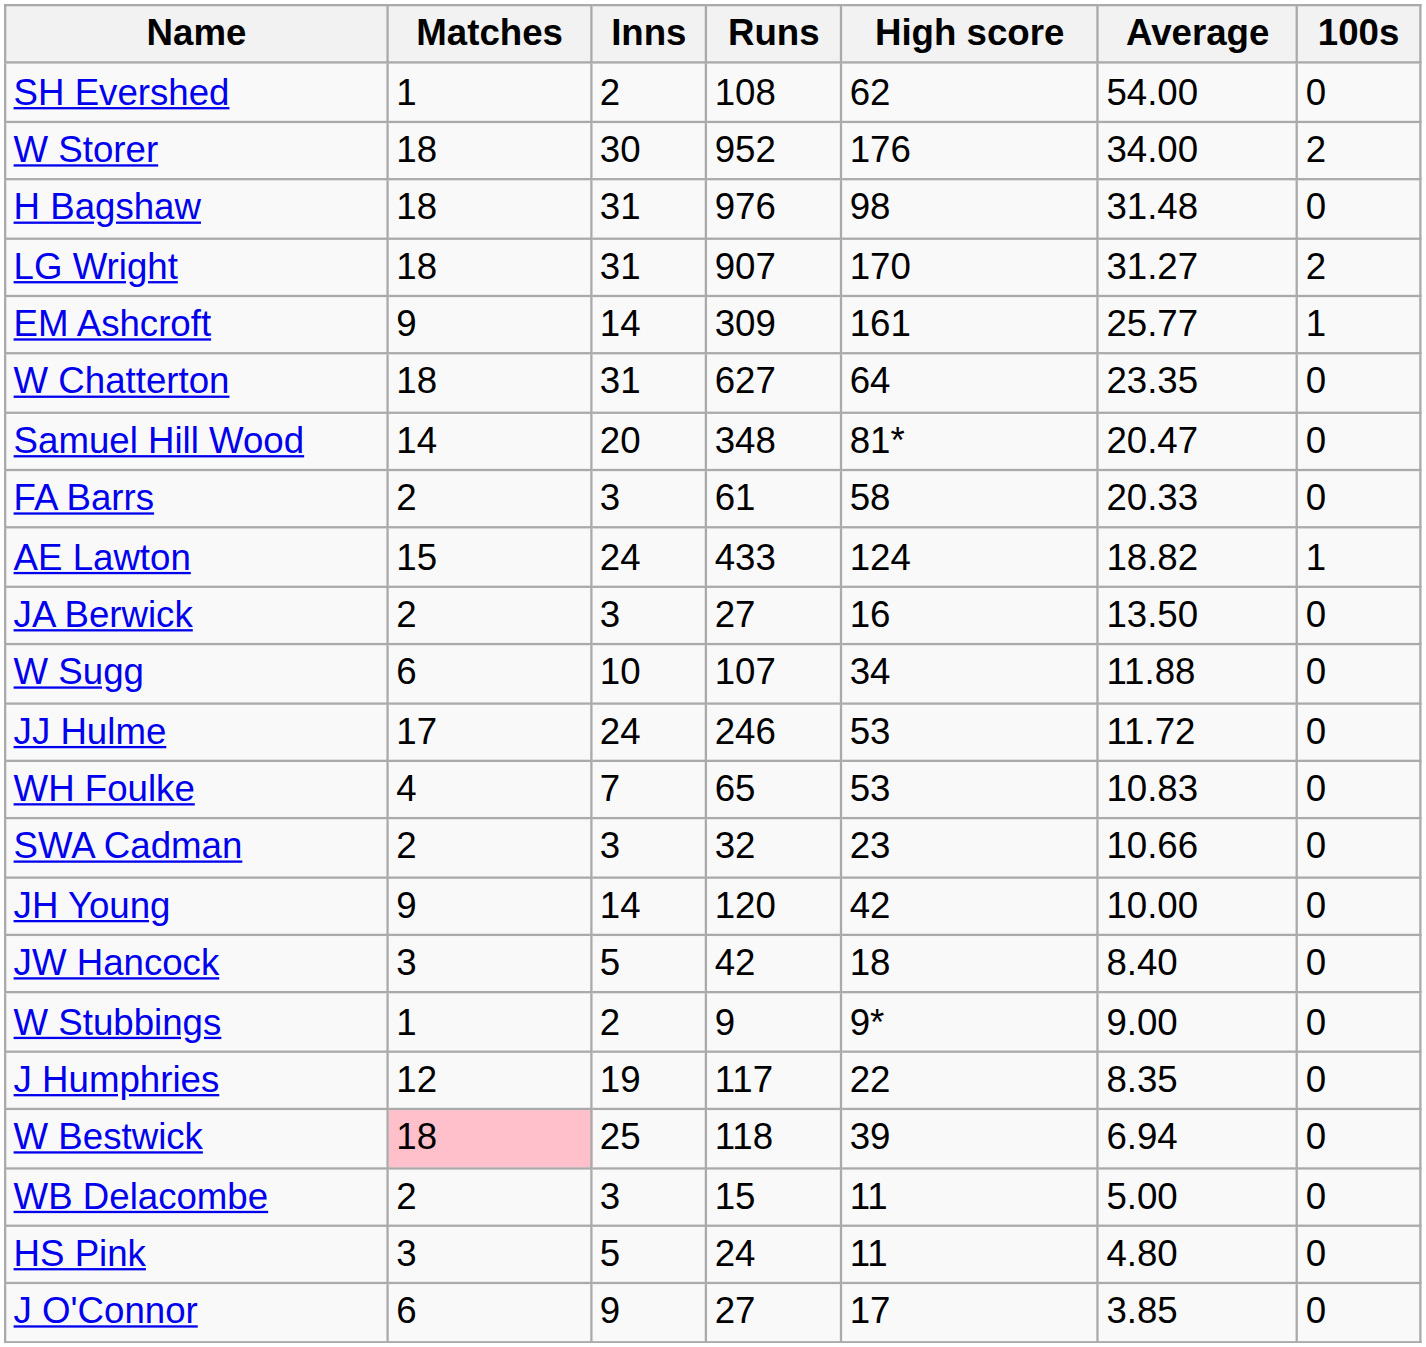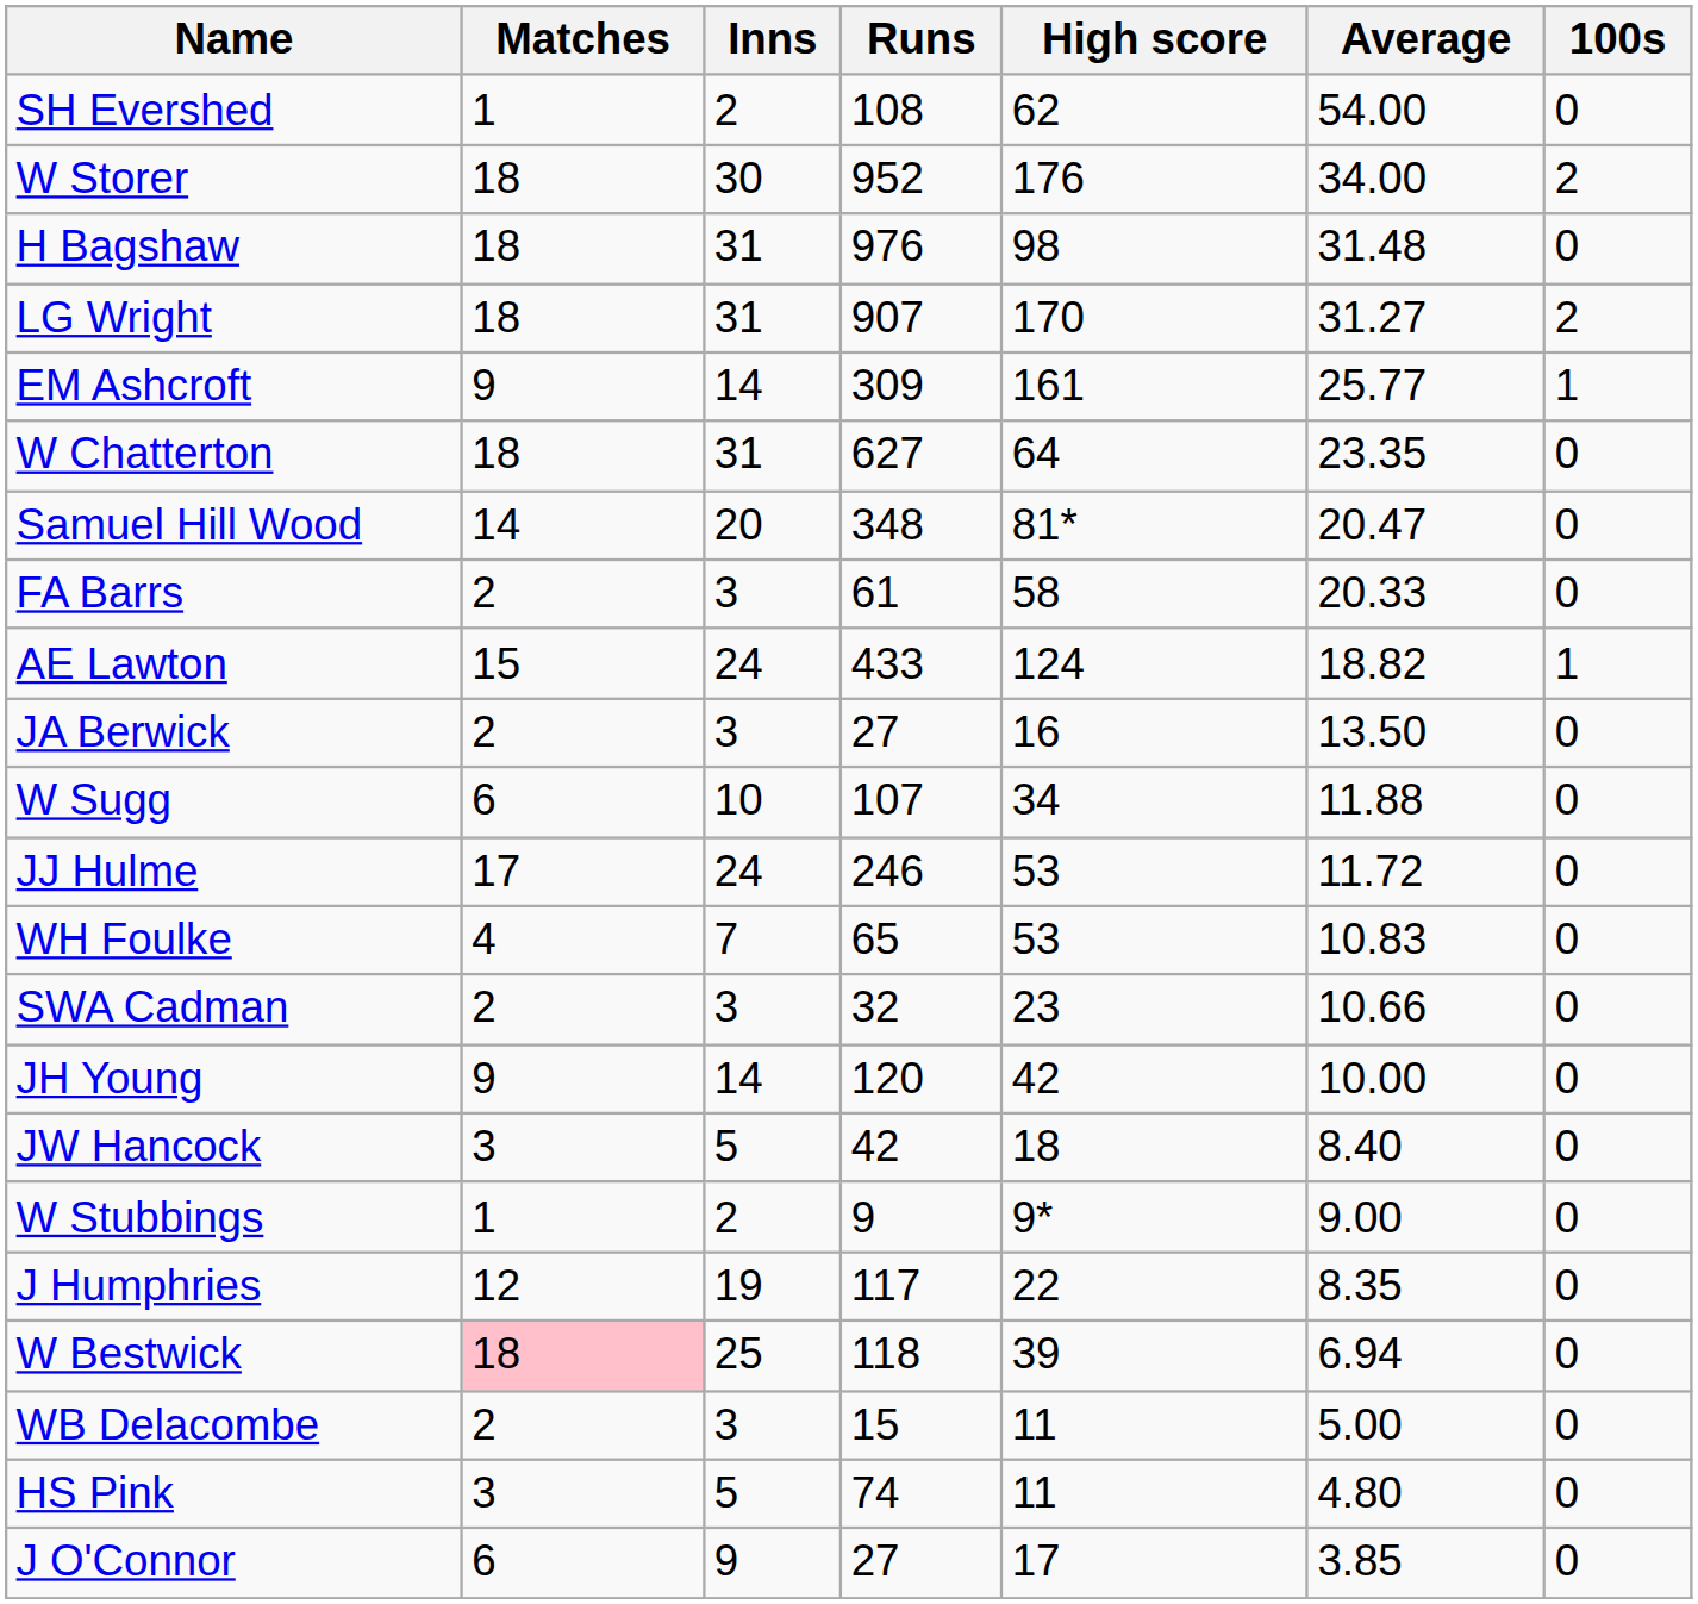HS Pink | Runs: 24 -> 74
